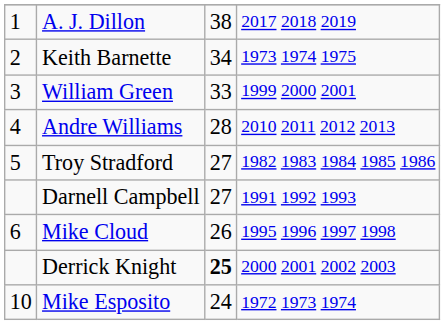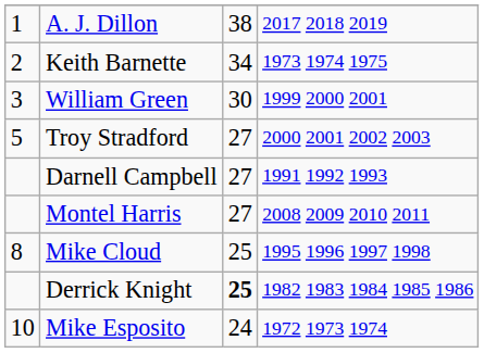William Green | column 3: 33 -> 30
- row: 4 | Andre Williams | 28 | 2010 2011 2012 2013
Troy Stradford | column 4: 1982 1983 1984 1985 1986 -> 2000 2001 2002 2003
+ row: Montel Harris | 27 | 2008 2009 2010 2011
Mike Cloud | column 1: 6 -> 8
Mike Cloud | column 3: 26 -> 25
Derrick Knight | column 4: 2000 2001 2002 2003 -> 1982 1983 1984 1985 1986
